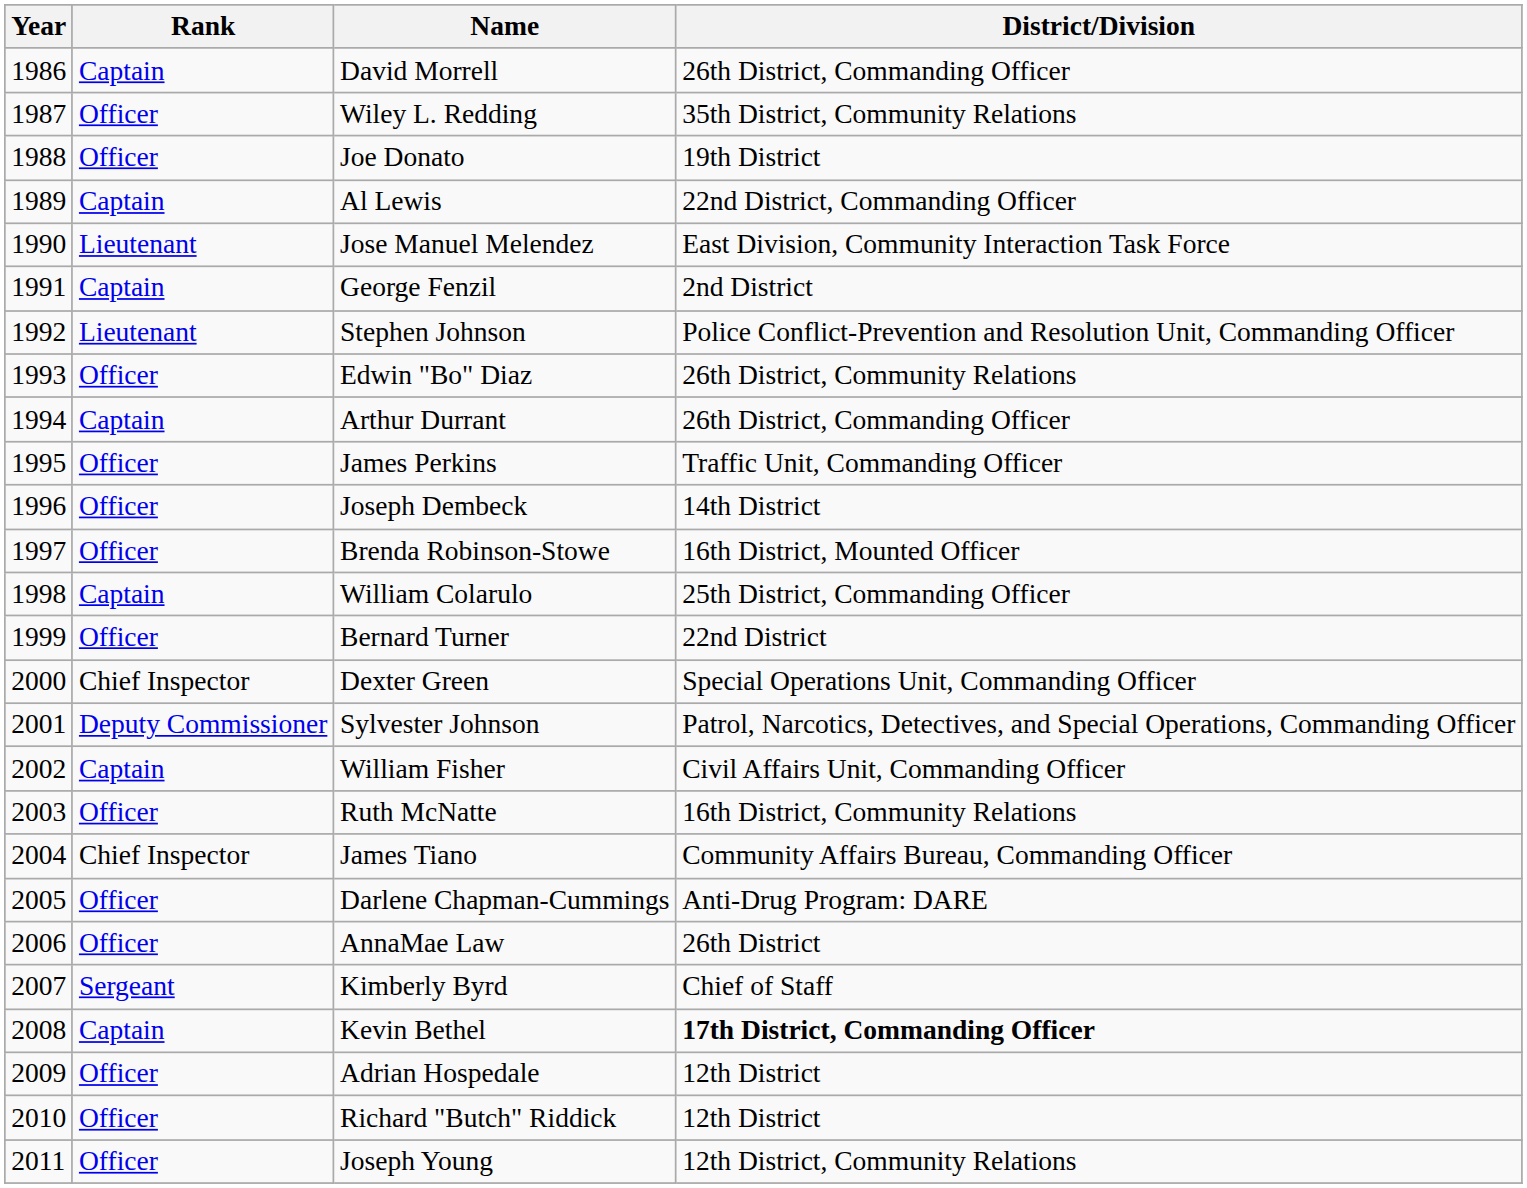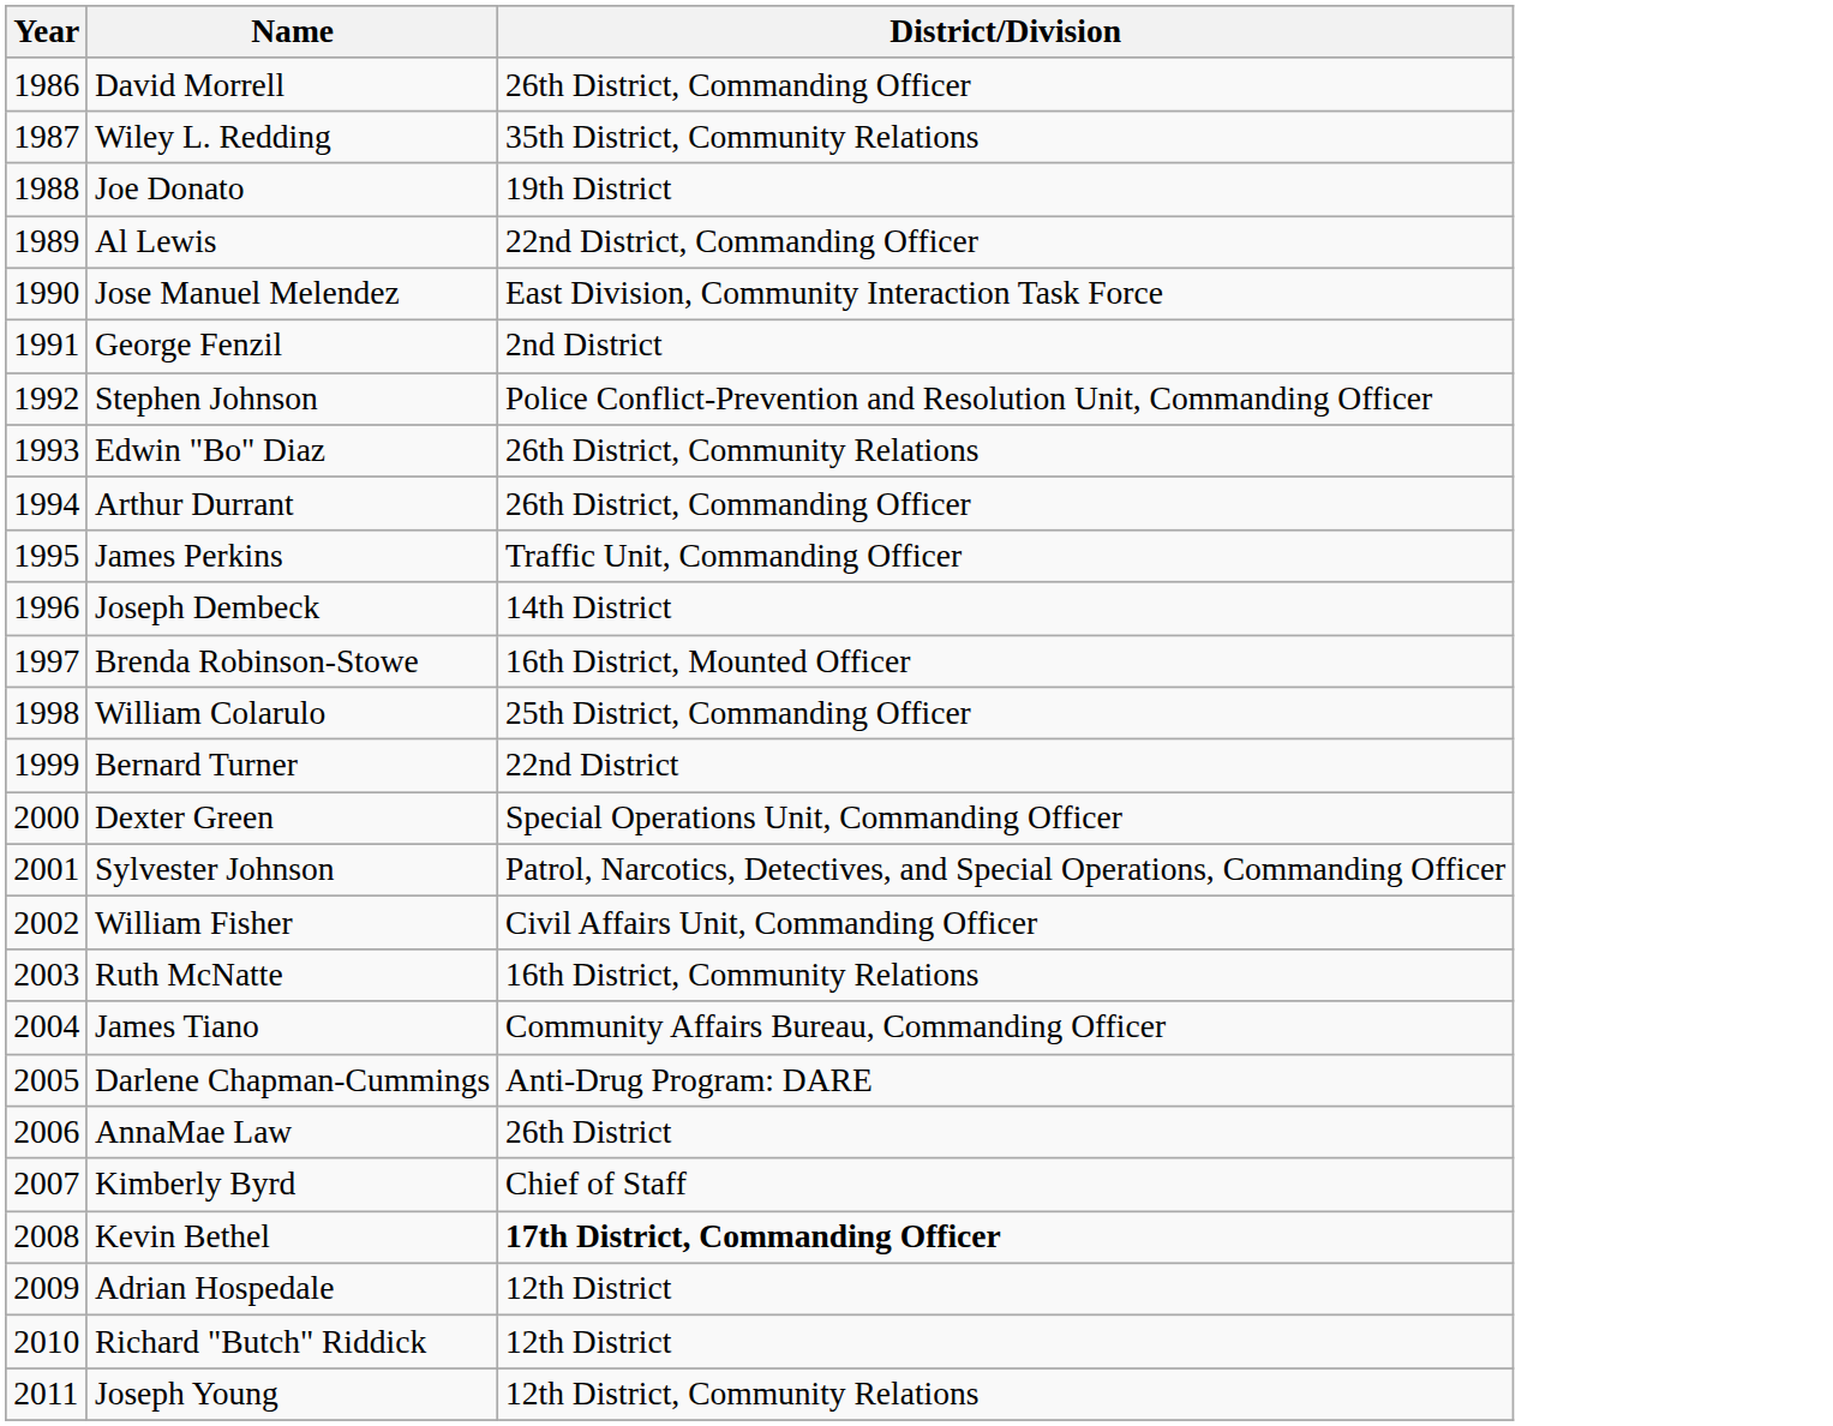- column: Rank | Captain | Officer | Officer | Captain | Lieutenant | Captain | Lieutenant | Officer | Captain | Officer | Officer | Officer | Captain | Officer | Chief Inspector | Deputy Commissioner | Captain | Officer | Chief Inspector | Officer | Officer | Sergeant | Captain | Officer | Officer | Officer
